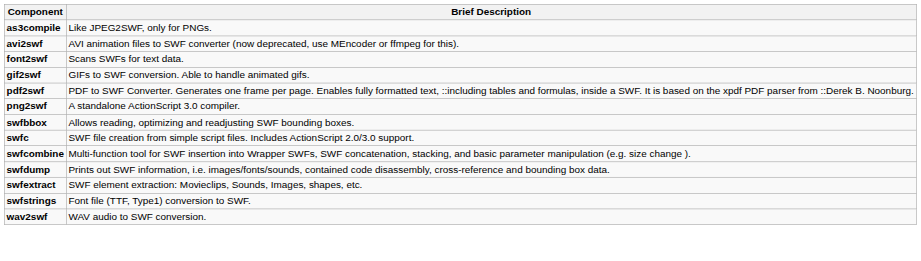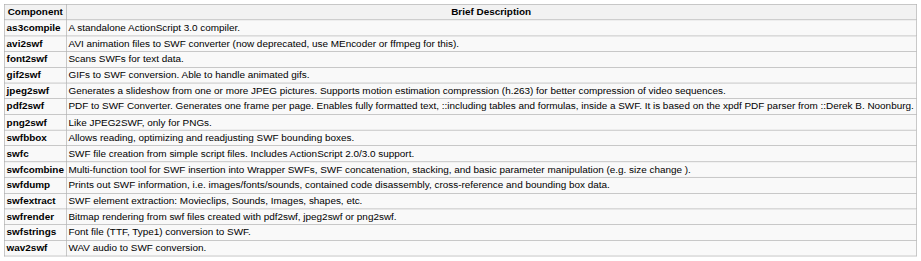as3compile | Brief Description: Like JPEG2SWF, only for PNGs. -> A standalone ActionScript 3.0 compiler.
+ row: jpeg2swf | Generates a slideshow from one or more JPEG pictures. Supports motion estimation compression (h.263) for better compression of video sequences.
png2swf | Brief Description: A standalone ActionScript 3.0 compiler. -> Like JPEG2SWF, only for PNGs.
+ row: swfrender | Bitmap rendering from swf files created with pdf2swf, jpeg2swf or png2swf.
